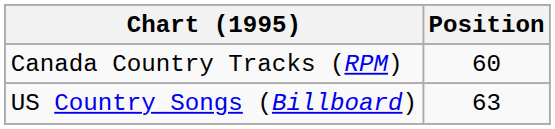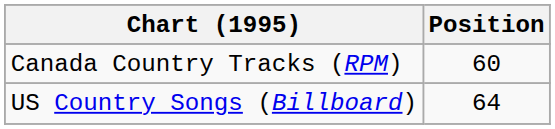US Country Songs (Billboard) | Position: 63 -> 64
